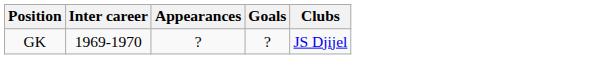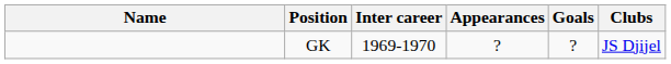+ column: Name
